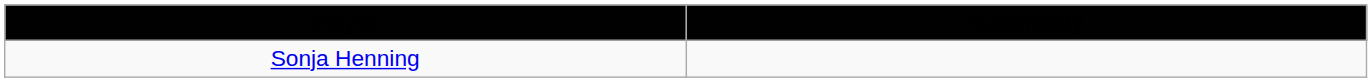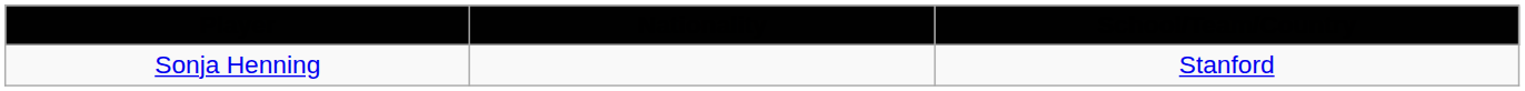+ column: School/Team/Country | Stanford
